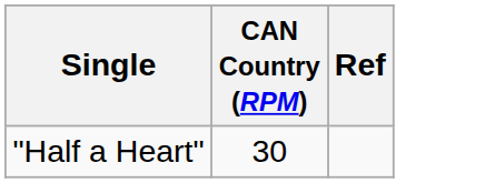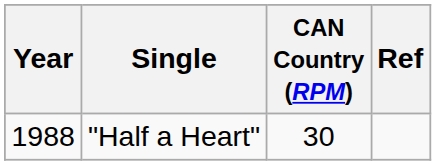+ column: Year | 1988
